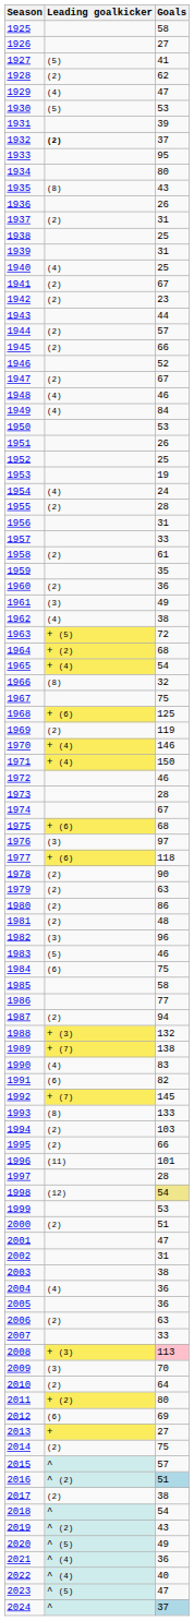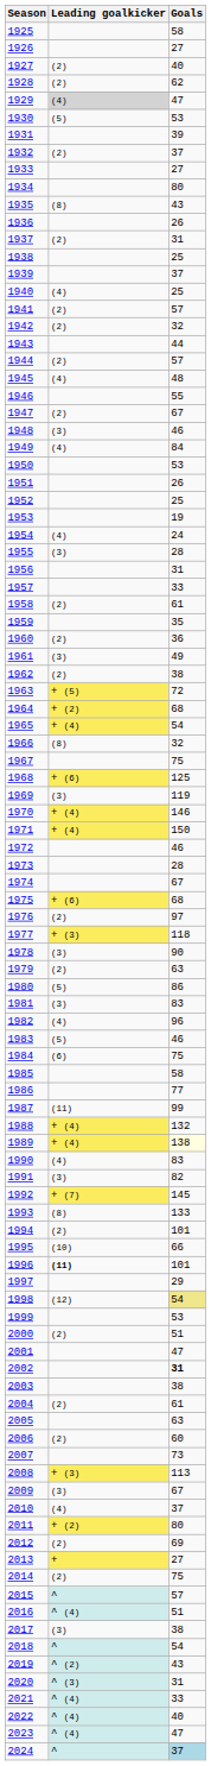1927 | Leading goalkicker: (5) -> (2)
1927 | Goals: 41 -> 40
1929 | Leading goalkicker: no background -> lightgrey background
1932 | Leading goalkicker: bold -> normal
1933 | Goals: 95 -> 27
1939 | Goals: 31 -> 37
1941 | Goals: 67 -> 57
1942 | Goals: 23 -> 32
1945 | Leading goalkicker: (2) -> (4)
1945 | Goals: 66 -> 48
1946 | Goals: 52 -> 55
1948 | Leading goalkicker: (4) -> (3)
1955 | Leading goalkicker: (2) -> (3)
1962 | Leading goalkicker: (4) -> (2)
1969 | Leading goalkicker: (2) -> (3)
1976 | Leading goalkicker: (3) -> (2)
1977 | Leading goalkicker: + (6) -> + (3)
1978 | Leading goalkicker: (2) -> (3)
1980 | Leading goalkicker: (2) -> (5)
1981 | Leading goalkicker: (2) -> (3)
1981 | Goals: 48 -> 83
1982 | Leading goalkicker: (3) -> (4)
1987 | Leading goalkicker: (2) -> (11)
1987 | Goals: 94 -> 99
1988 | Leading goalkicker: + (3) -> + (4)
1989 | Leading goalkicker: + (7) -> + (4)
1989 | Goals: no background -> lightyellow background
1991 | Leading goalkicker: (6) -> (3)
1994 | Goals: 103 -> 101
1995 | Leading goalkicker: (2) -> (10)
1996 | Leading goalkicker: normal -> bold
1997 | Goals: 28 -> 29
2002 | Goals: normal -> bold
2004 | Leading goalkicker: (4) -> (2)
2004 | Goals: 36 -> 61
2005 | Goals: 36 -> 63
2006 | Goals: 63 -> 60
2007 | Goals: 33 -> 73
2008 | Goals: pink background -> no background
2009 | Goals: 70 -> 67
2010 | Leading goalkicker: (2) -> (4)
2010 | Goals: 64 -> 37
2012 | Leading goalkicker: (6) -> (2)
2016 | Leading goalkicker: ^ (2) -> ^ (4)
2016 | Goals: lightblue background -> no background
2017 | Leading goalkicker: (2) -> (3)
2020 | Leading goalkicker: ^ (5) -> ^ (3)
2020 | Goals: 49 -> 31
2021 | Goals: 36 -> 33
2023 | Leading goalkicker: ^ (5) -> ^ (4)
